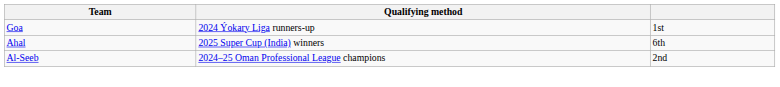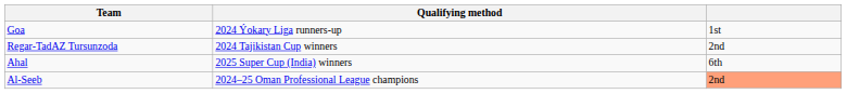+ row: Regar-TadAZ Tursunzoda | 2024 Tajikistan Cup winners | 2nd
Al-Seeb | column 3: no background -> lightsalmon background
